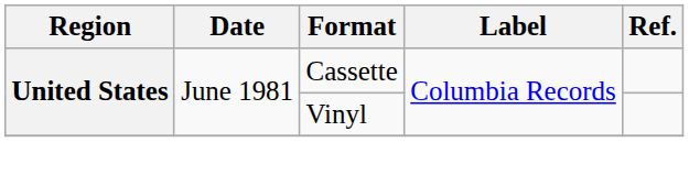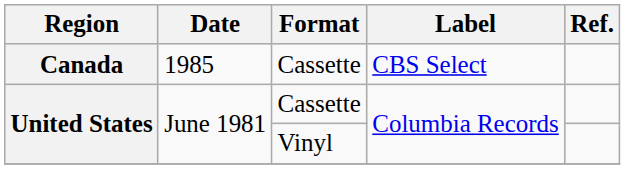+ row: Canada | 1985 | Cassette | CBS Select
